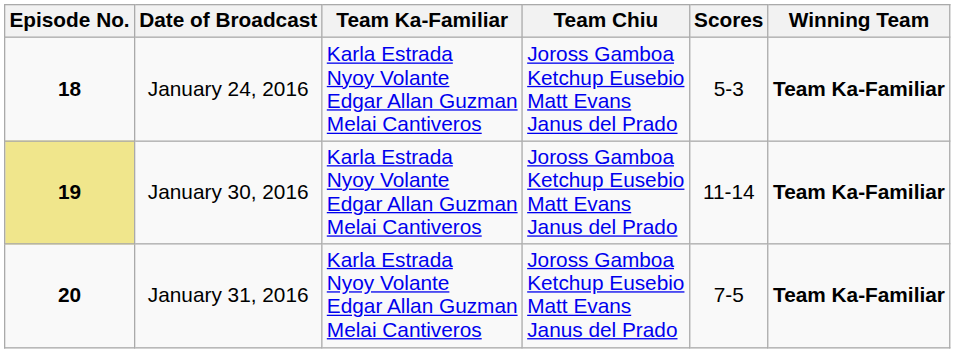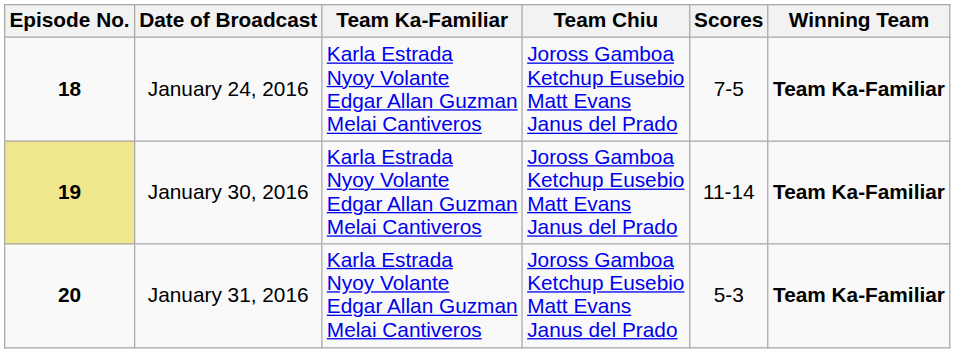January 24, 2016 | Scores: 5-3 -> 7-5
January 31, 2016 | Scores: 7-5 -> 5-3
